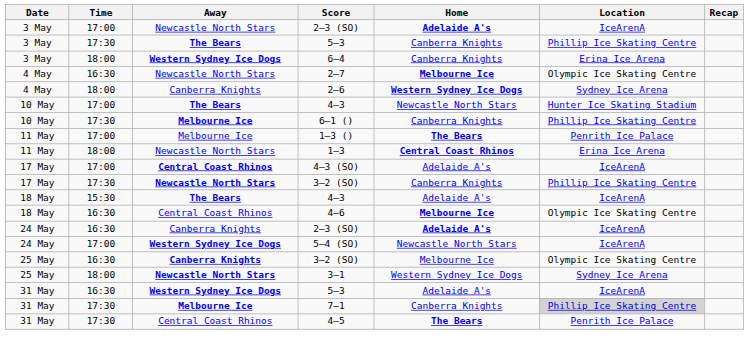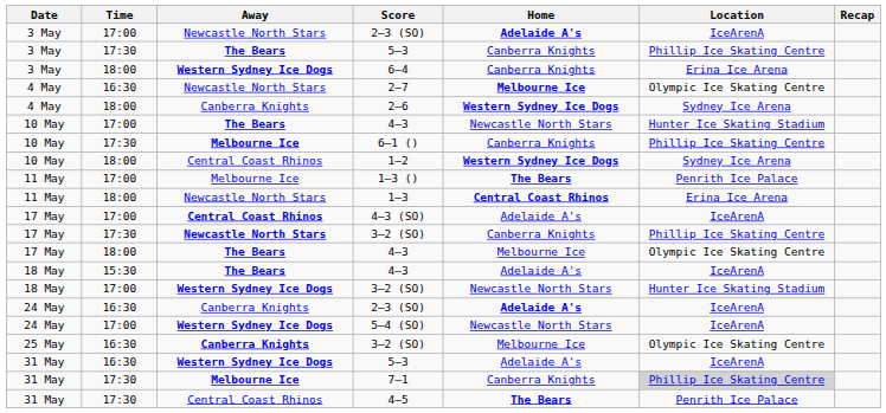+ row: 10 May | 18:00 | Central Coast Rhinos | 1–2 | Western Sydney Ice Dogs | Sydney Ice Arena
+ row: 17 May | 18:00 | The Bears | 4–3 | Melbourne Ice | Olympic Ice Skating Centre
- row: 18 May | 16:30 | Central Coast Rhinos | 4–6 | Melbourne Ice | Olympic Ice Skating Centre
+ row: 18 May | 17:00 | Western Sydney Ice Dogs | 3–2 (SO) | Newcastle North Stars | Hunter Ice Skating Stadium
- row: 25 May | 18:00 | Newcastle North Stars | 3–1 | Western Sydney Ice Dogs | Sydney Ice Arena
